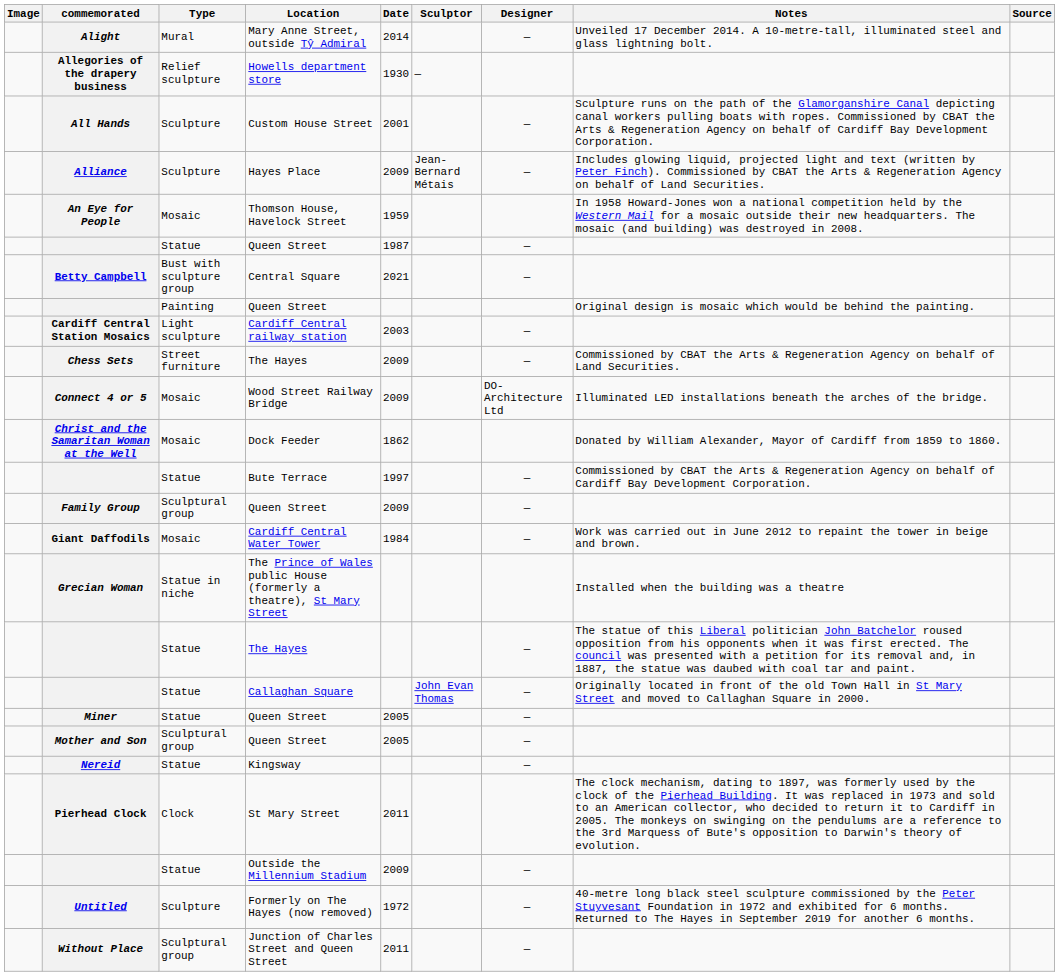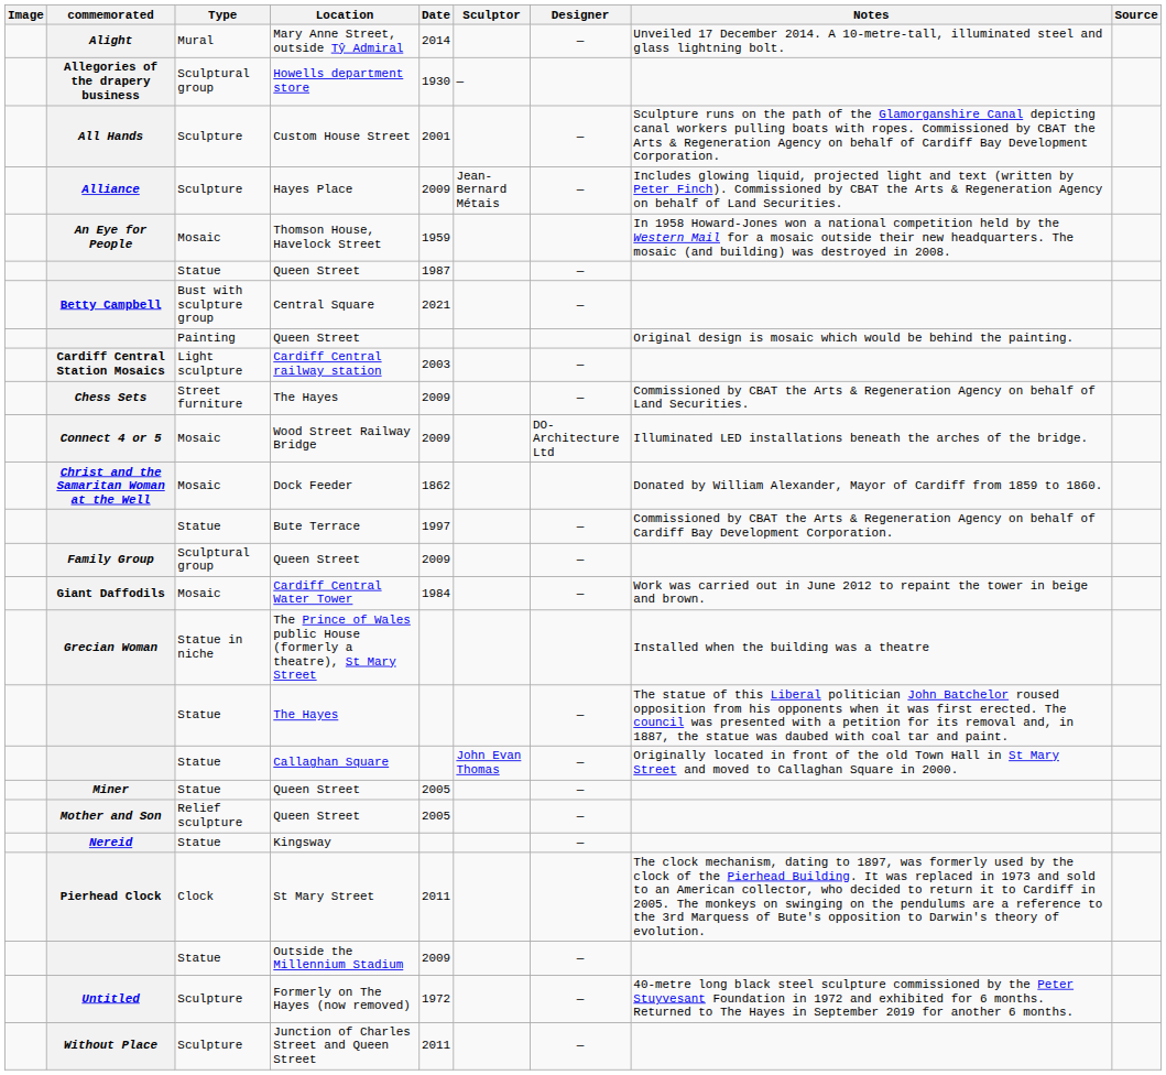Allegories of the drapery business | Type: Relief sculpture -> Sculptural group
Mother and Son | Type: Sculptural group -> Relief sculpture
Without Place | Type: Sculptural group -> Sculpture
